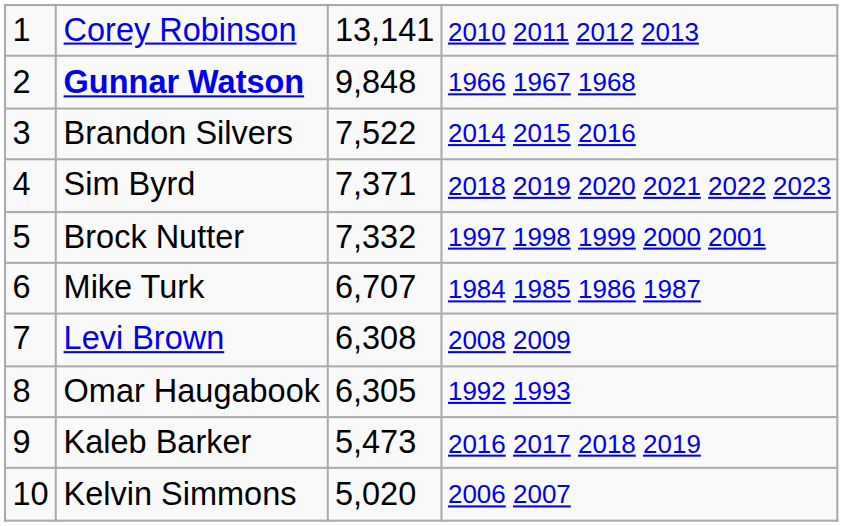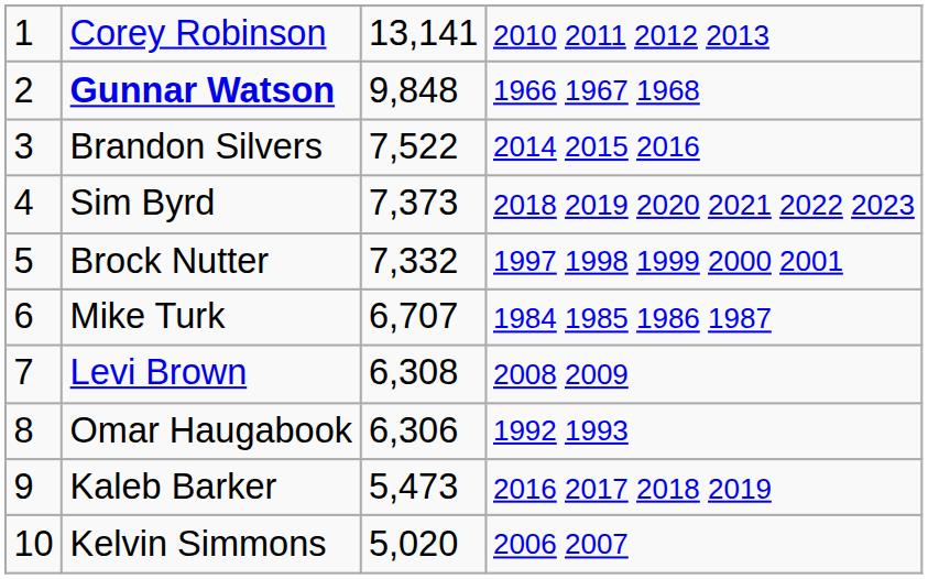Sim Byrd | column 3: 7,371 -> 7,373
Omar Haugabook | column 3: 6,305 -> 6,306
